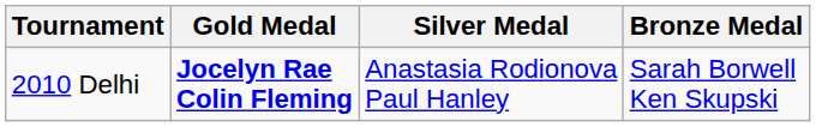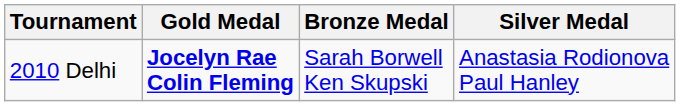columns swapped: Silver Medal <-> Bronze Medal
